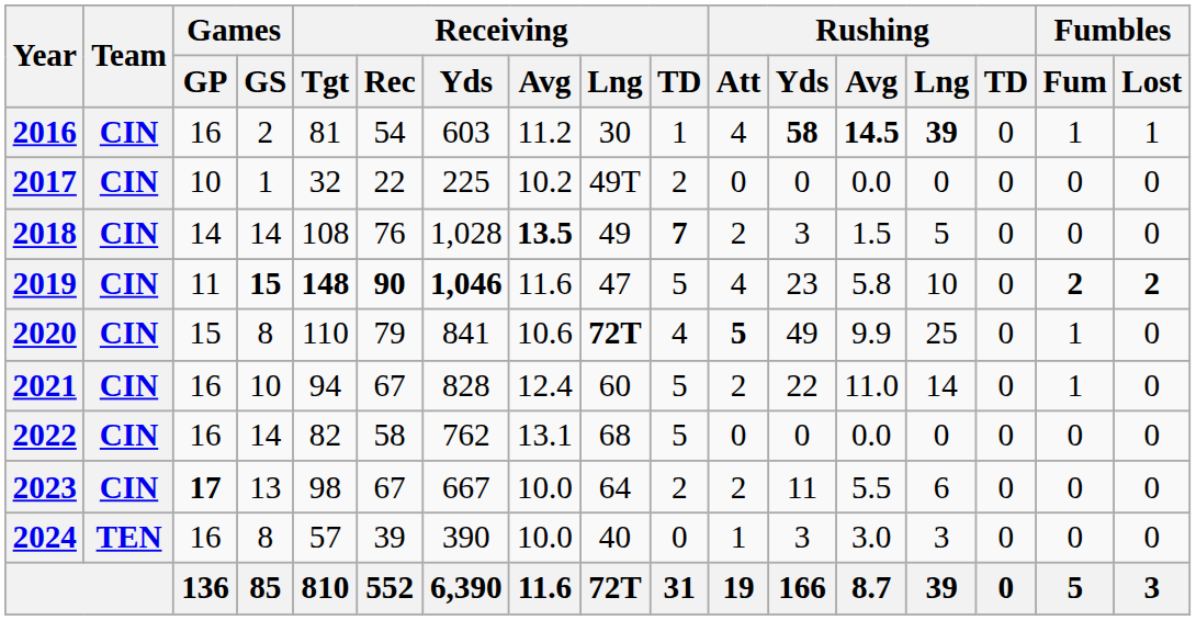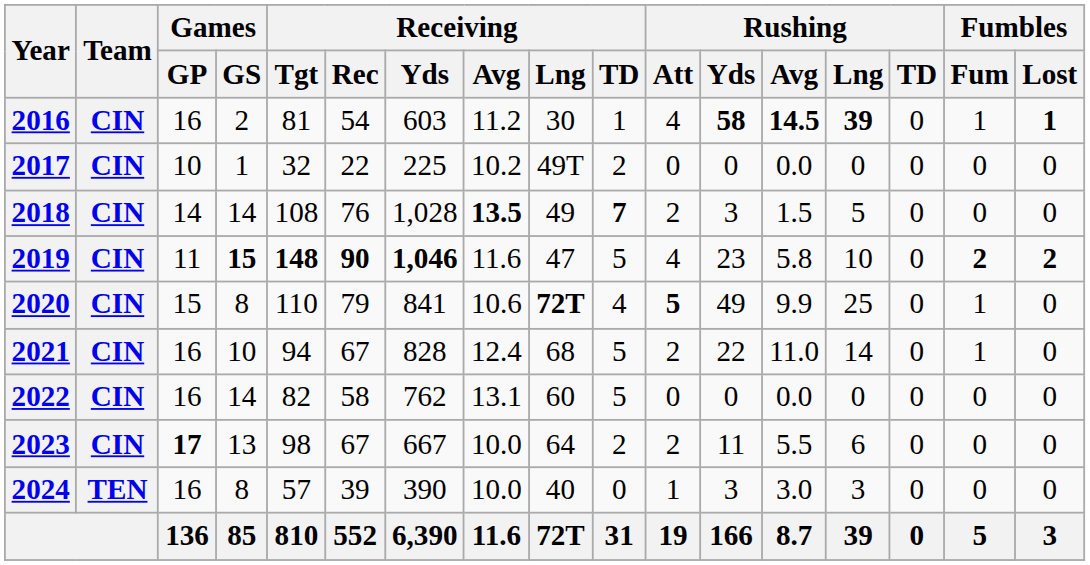2016 | Fumbles / Lost: normal -> bold
2021 | Receiving / Lng: 60 -> 68
2022 | Receiving / Lng: 68 -> 60
